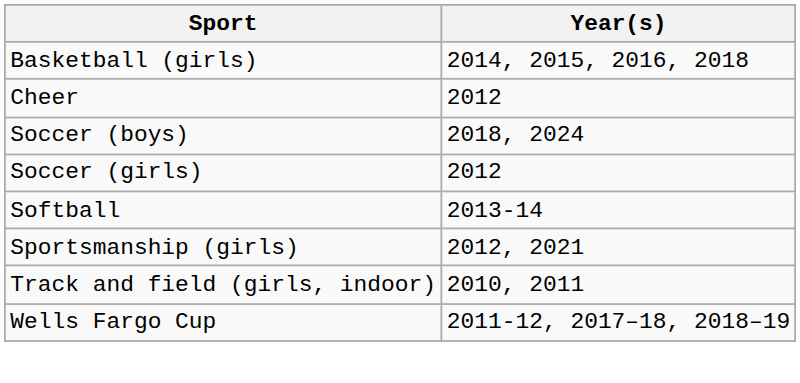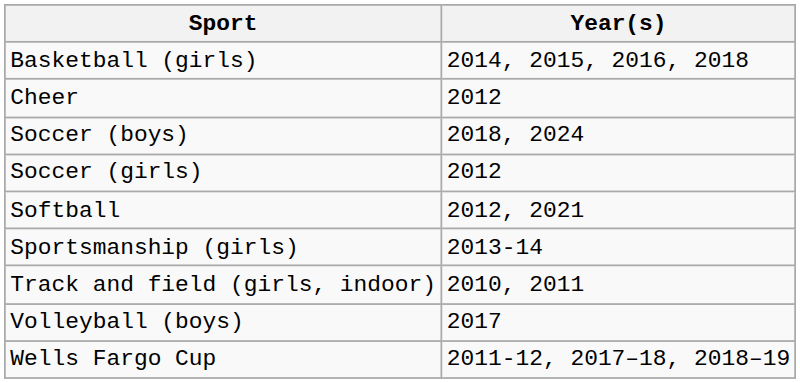Softball | Year(s): 2013-14 -> 2012, 2021
Sportsmanship (girls) | Year(s): 2012, 2021 -> 2013-14
+ row: Volleyball (boys) | 2017
